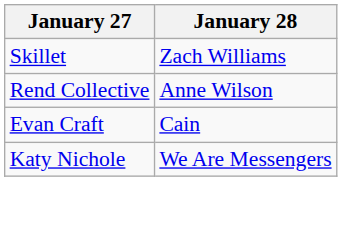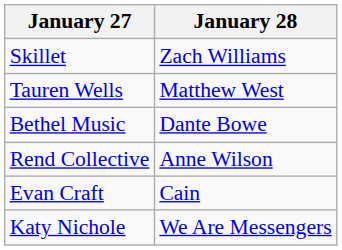+ row: Tauren Wells | Matthew West
+ row: Bethel Music | Dante Bowe
